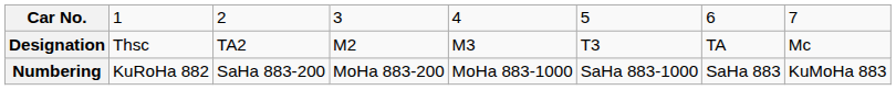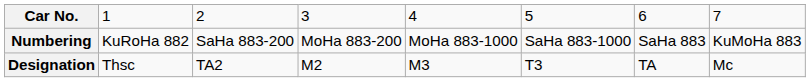rows swapped: Designation <-> Numbering
